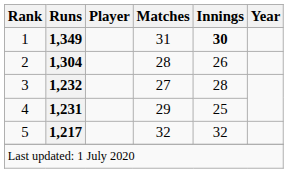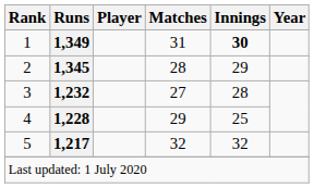2 | Runs: 1,304 -> 1,345
2 | Innings: 26 -> 29
4 | Runs: 1,231 -> 1,228
